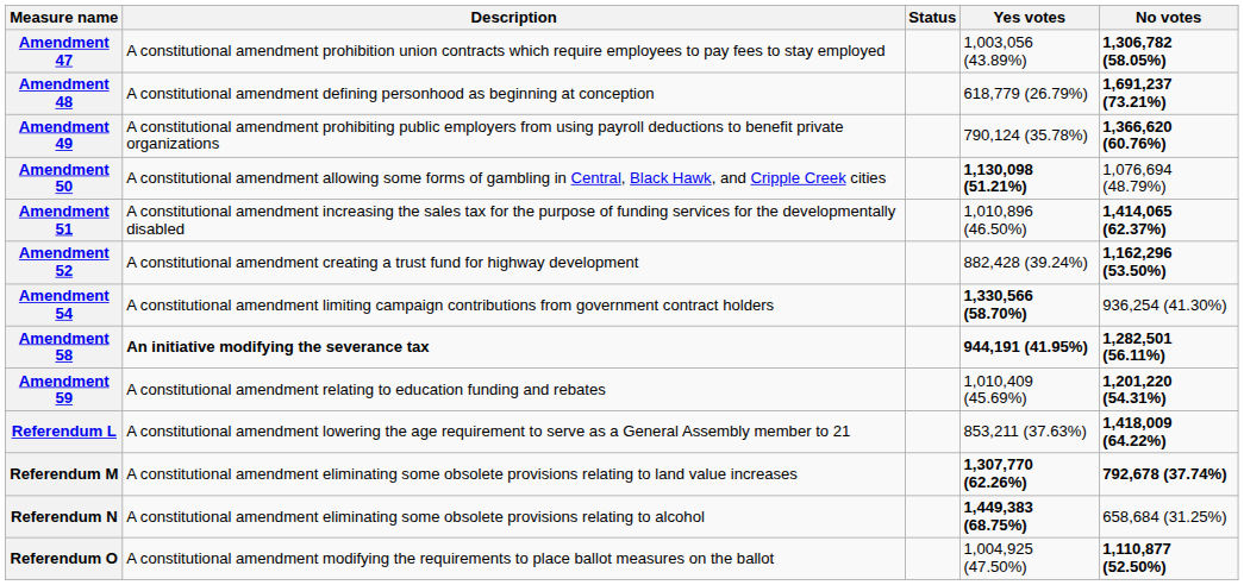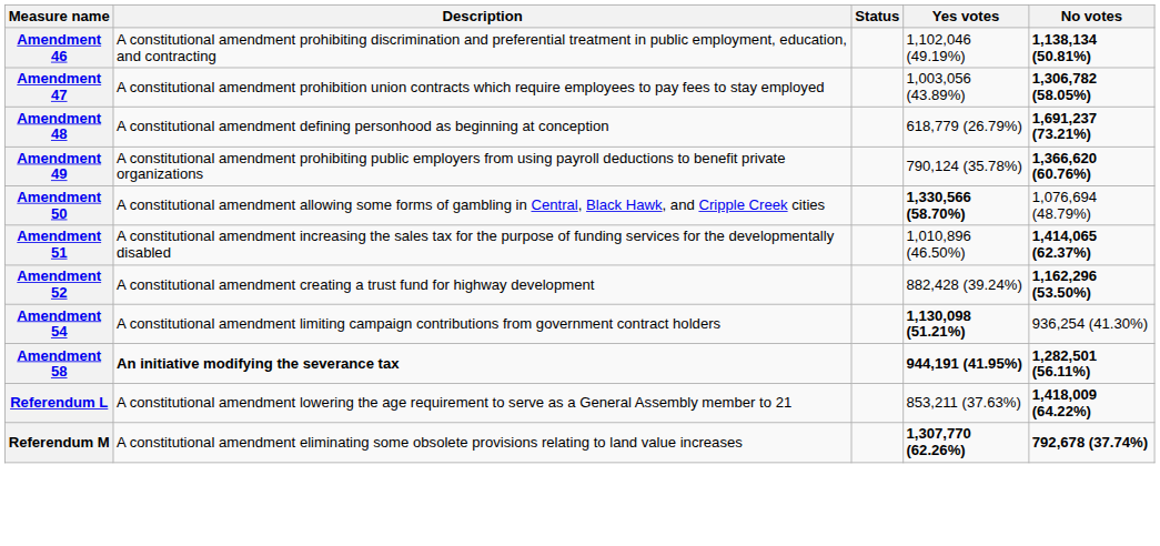+ row: Amendment 46 | A constitutional amendment prohibiting discrimination and preferential treatment in public employment, education, and contracting | 1,102,046 (49.19%) | 1,138,134 (50.81%)
Amendment 50 | Yes votes: 1,130,098 (51.21%) -> 1,330,566 (58.70%)
Amendment 54 | Yes votes: 1,330,566 (58.70%) -> 1,130,098 (51.21%)
- row: Amendment 59 | A constitutional amendment relating to education funding and rebates | 1,010,409 (45.69%) | 1,201,220 (54.31%)
- row: Referendum N | A constitutional amendment eliminating some obsolete provisions relating to alcohol | 1,449,383 (68.75%) | 658,684 (31.25%)
- row: Referendum O | A constitutional amendment modifying the requirements to place ballot measures on the ballot | 1,004,925 (47.50%) | 1,110,877 (52.50%)
